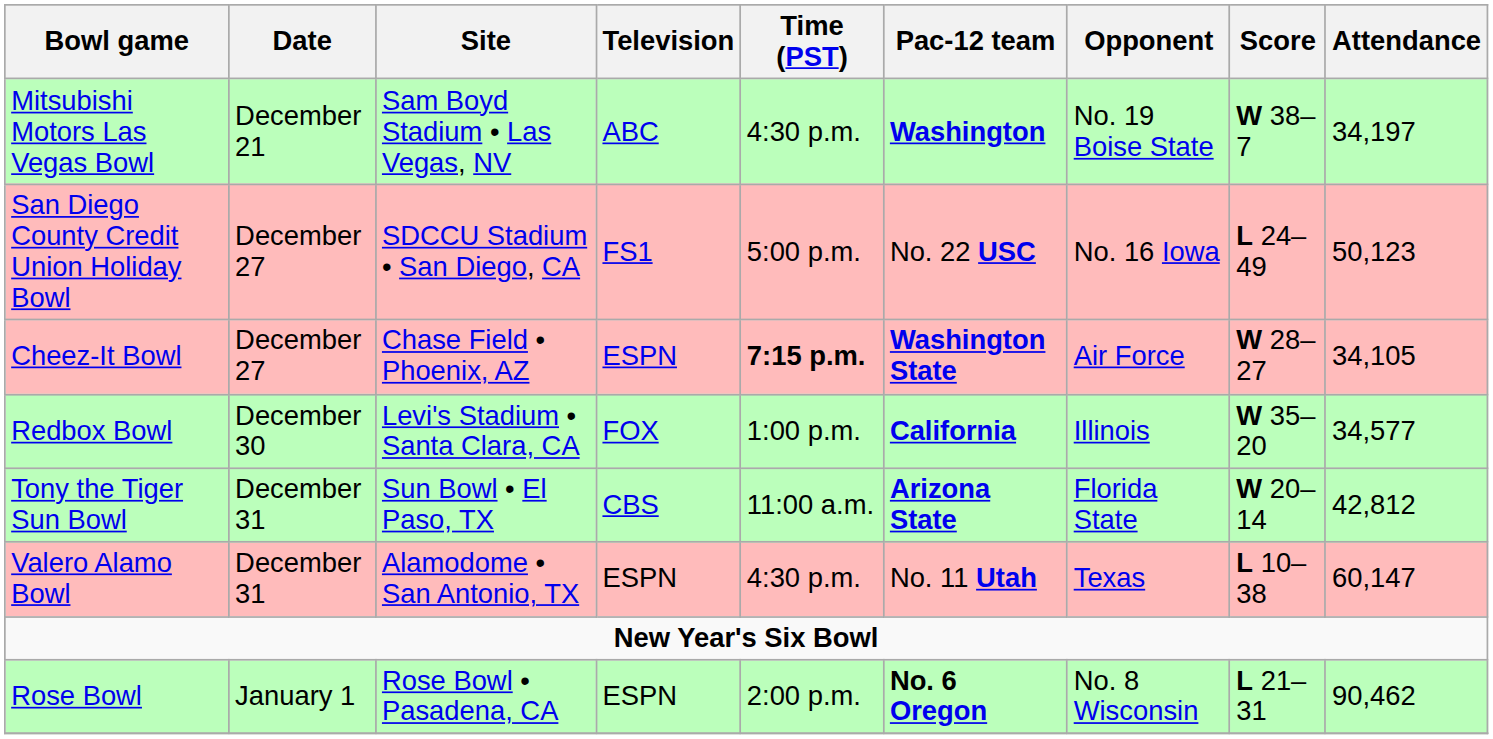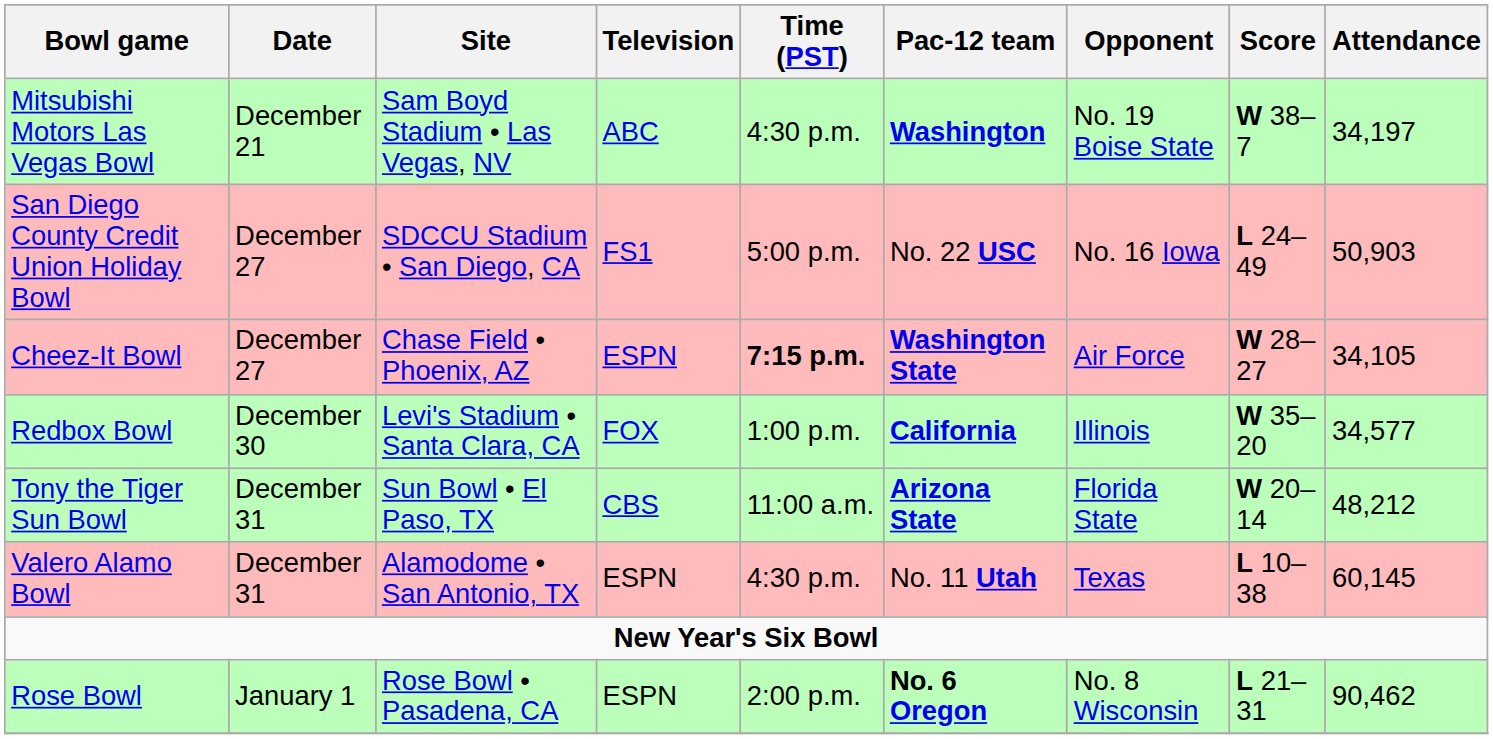San Diego County Credit Union Holiday Bowl | Attendance: 50,123 -> 50,903
Tony the Tiger Sun Bowl | Attendance: 42,812 -> 48,212
Valero Alamo Bowl | Attendance: 60,147 -> 60,145
